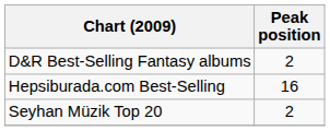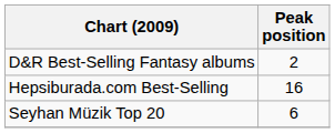Seyhan Müzik Top 20 | Peak position: 2 -> 6
